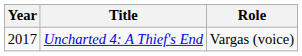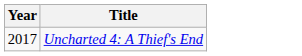- column: Role | Vargas (voice)
